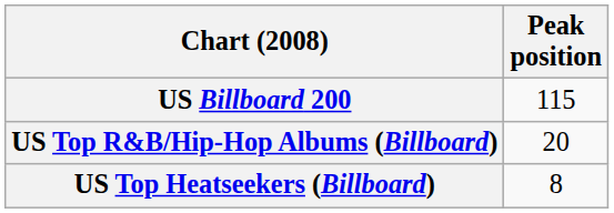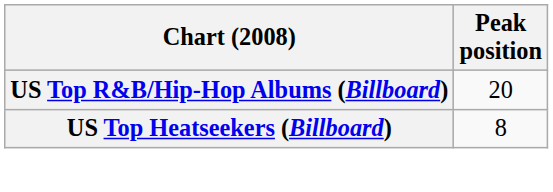- row: US Billboard 200 | 115
